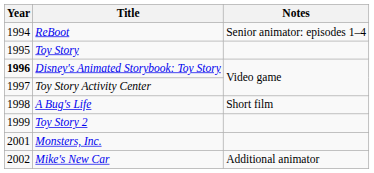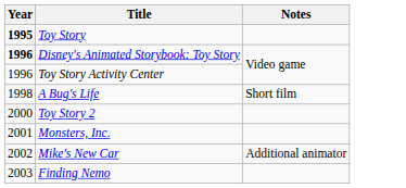- row: 1994 | ReBoot | Senior animator: episodes 1–4
Toy Story | Year: normal -> bold
Toy Story Activity Center | Year: 1997 -> 1996
Toy Story 2 | Year: 1999 -> 2000
+ row: 2003 | Finding Nemo
